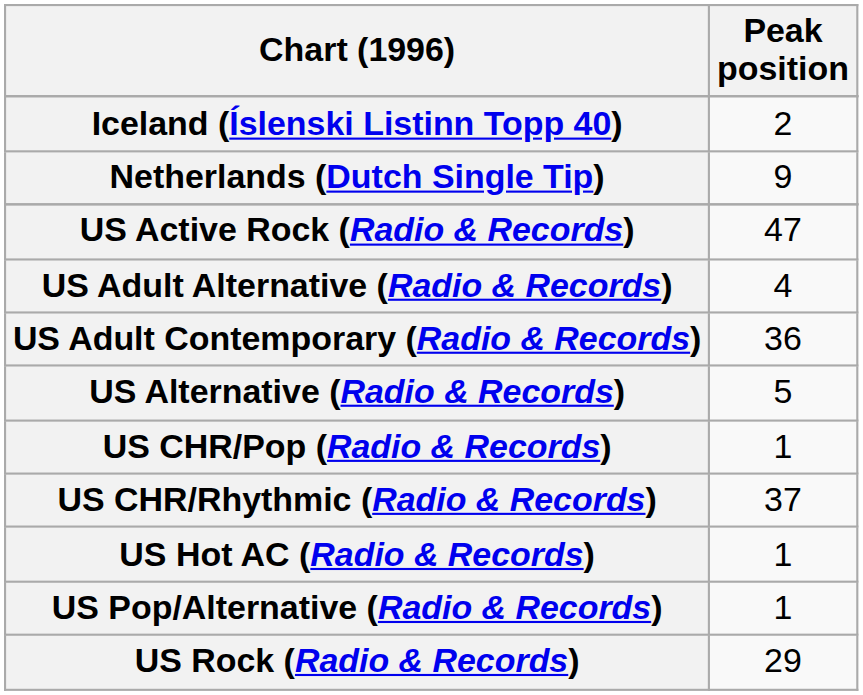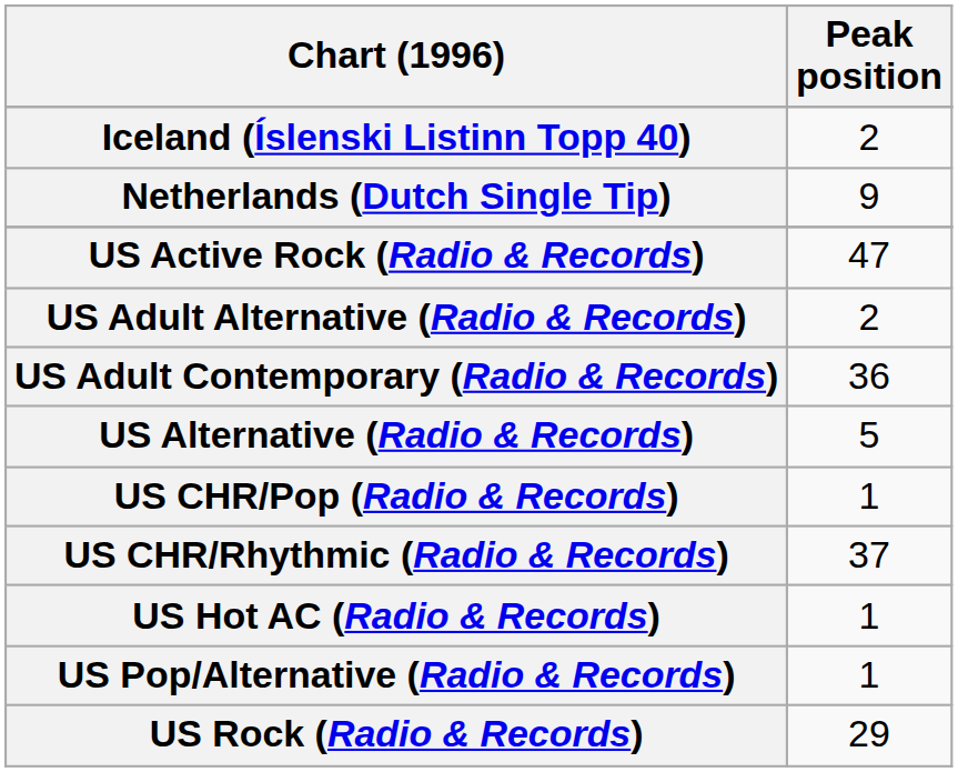US Adult Alternative (Radio & Records) | Peak position: 4 -> 2
